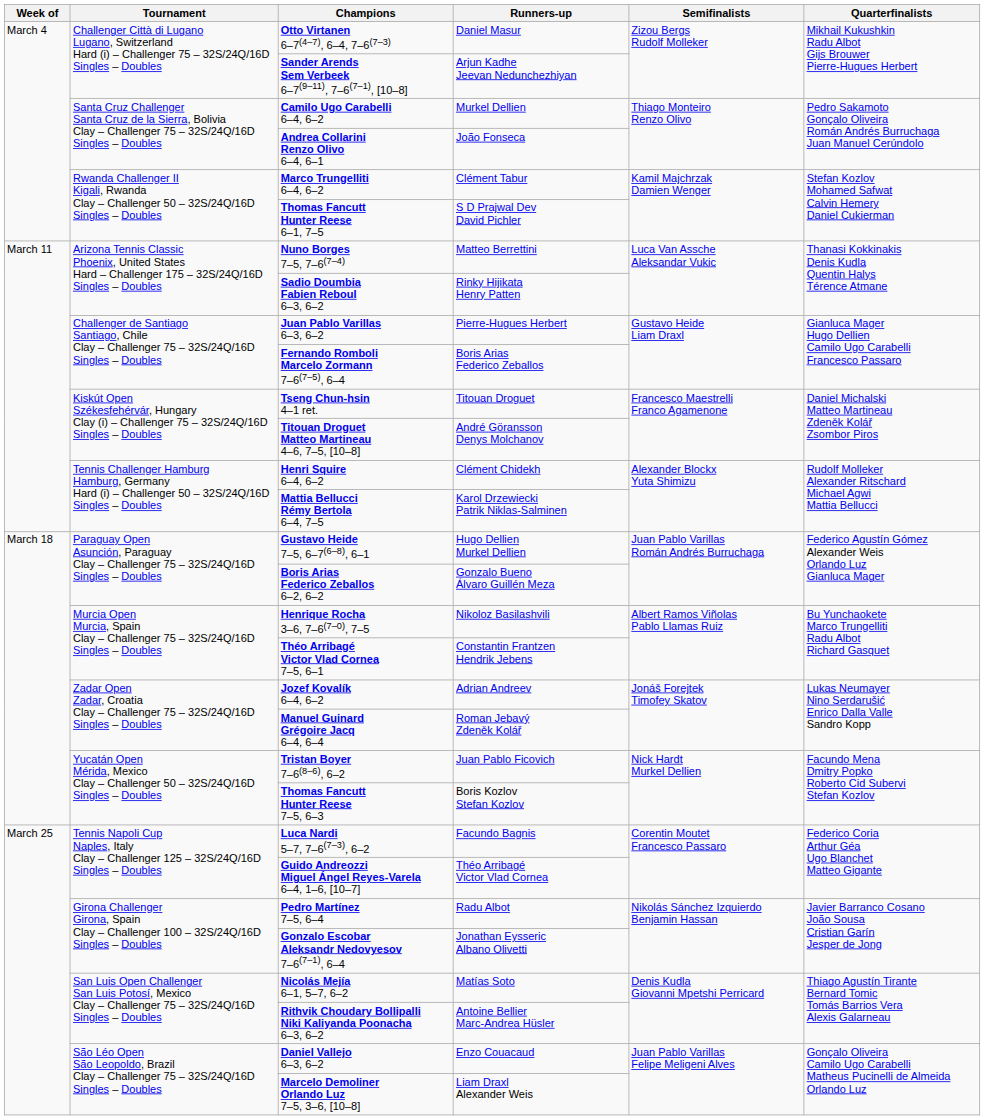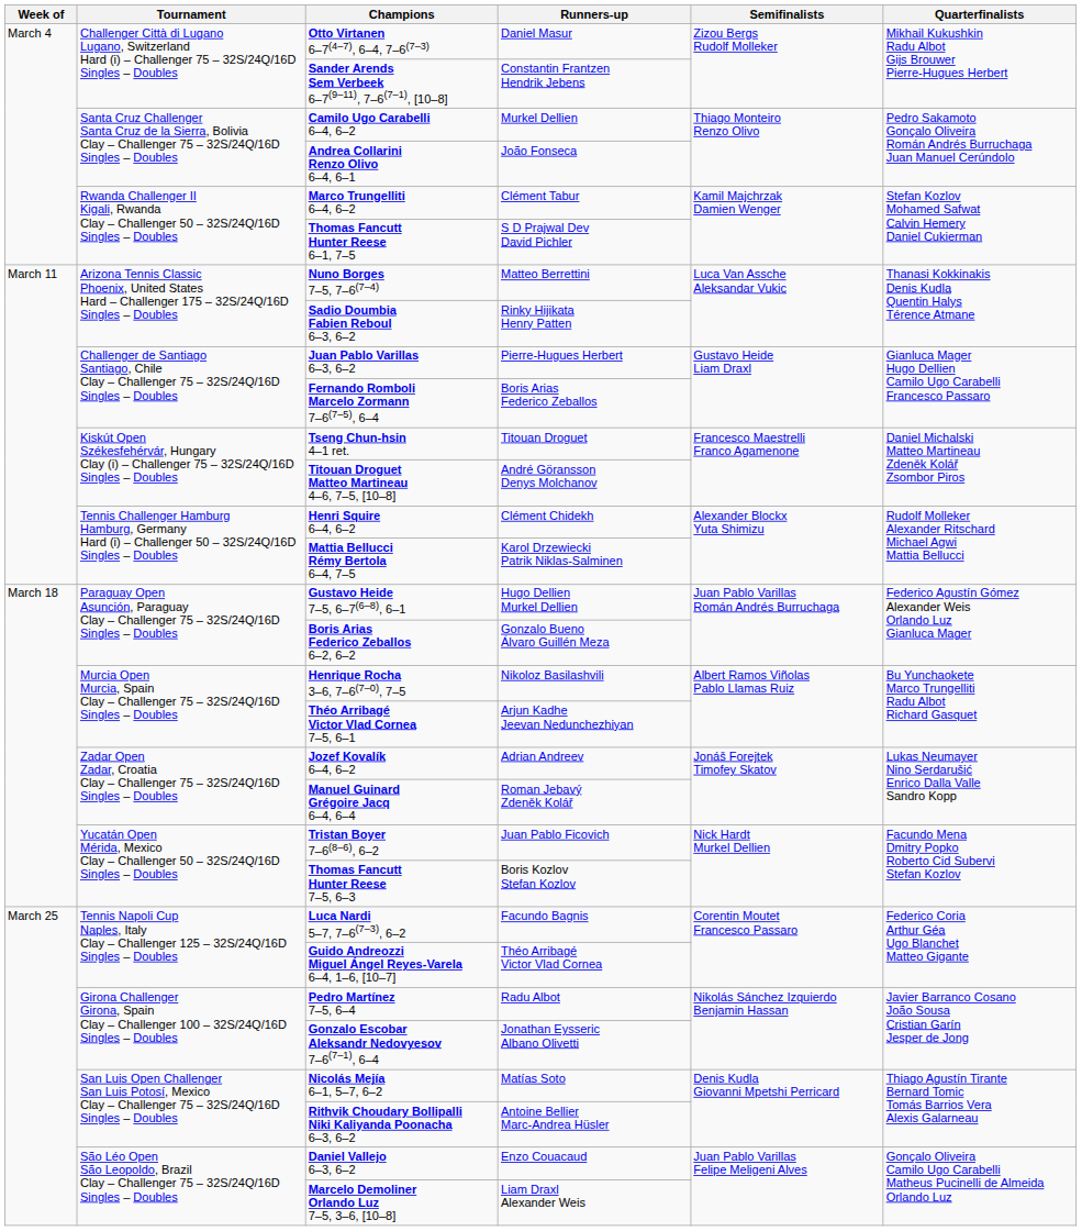Sander Arends Sem Verbeek 6–7(9–11), 7–6(7–1), [10–8] | Runners-up: Arjun Kadhe Jeevan Nedunchezhiyan -> Constantin Frantzen Hendrik Jebens
Théo Arribagé Victor Vlad Cornea 7–5, 6–1 | Runners-up: Constantin Frantzen Hendrik Jebens -> Arjun Kadhe Jeevan Nedunchezhiyan
